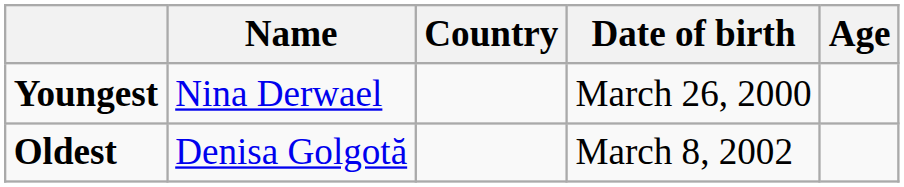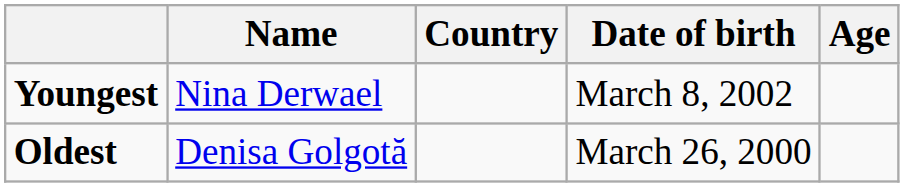Youngest | Date of birth: March 26, 2000 -> March 8, 2002
Oldest | Date of birth: March 8, 2002 -> March 26, 2000
